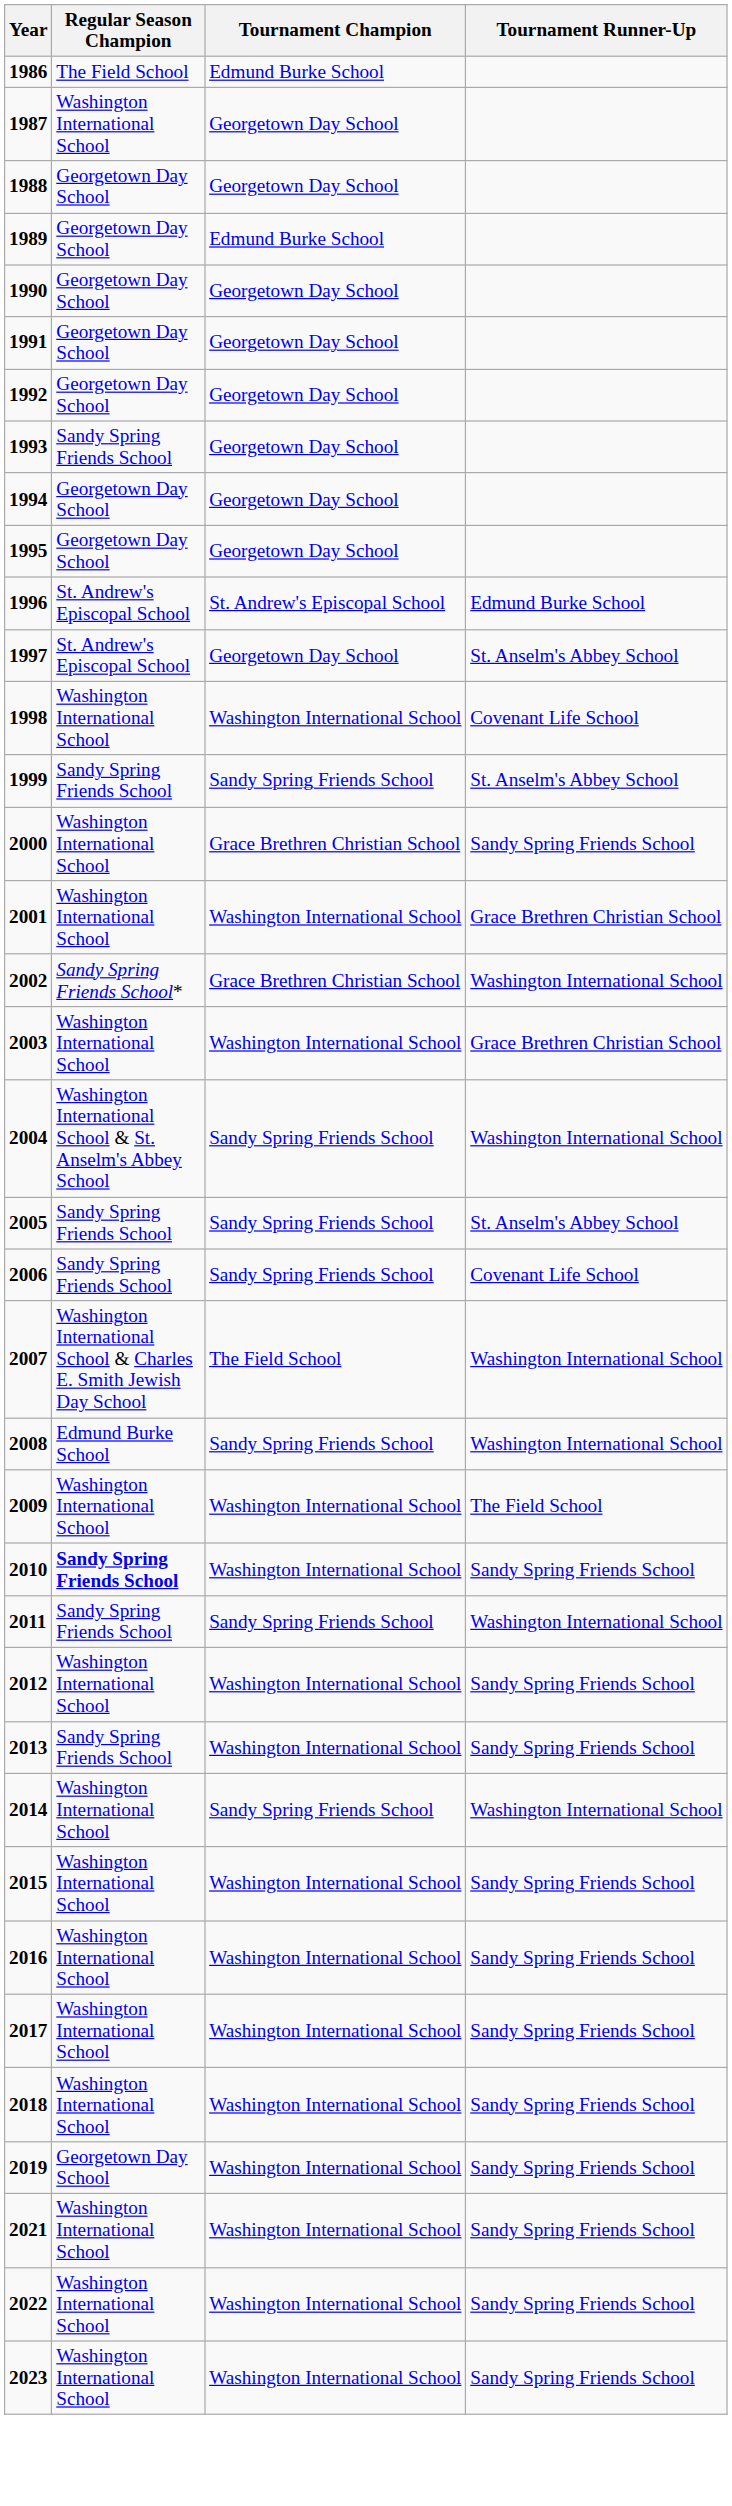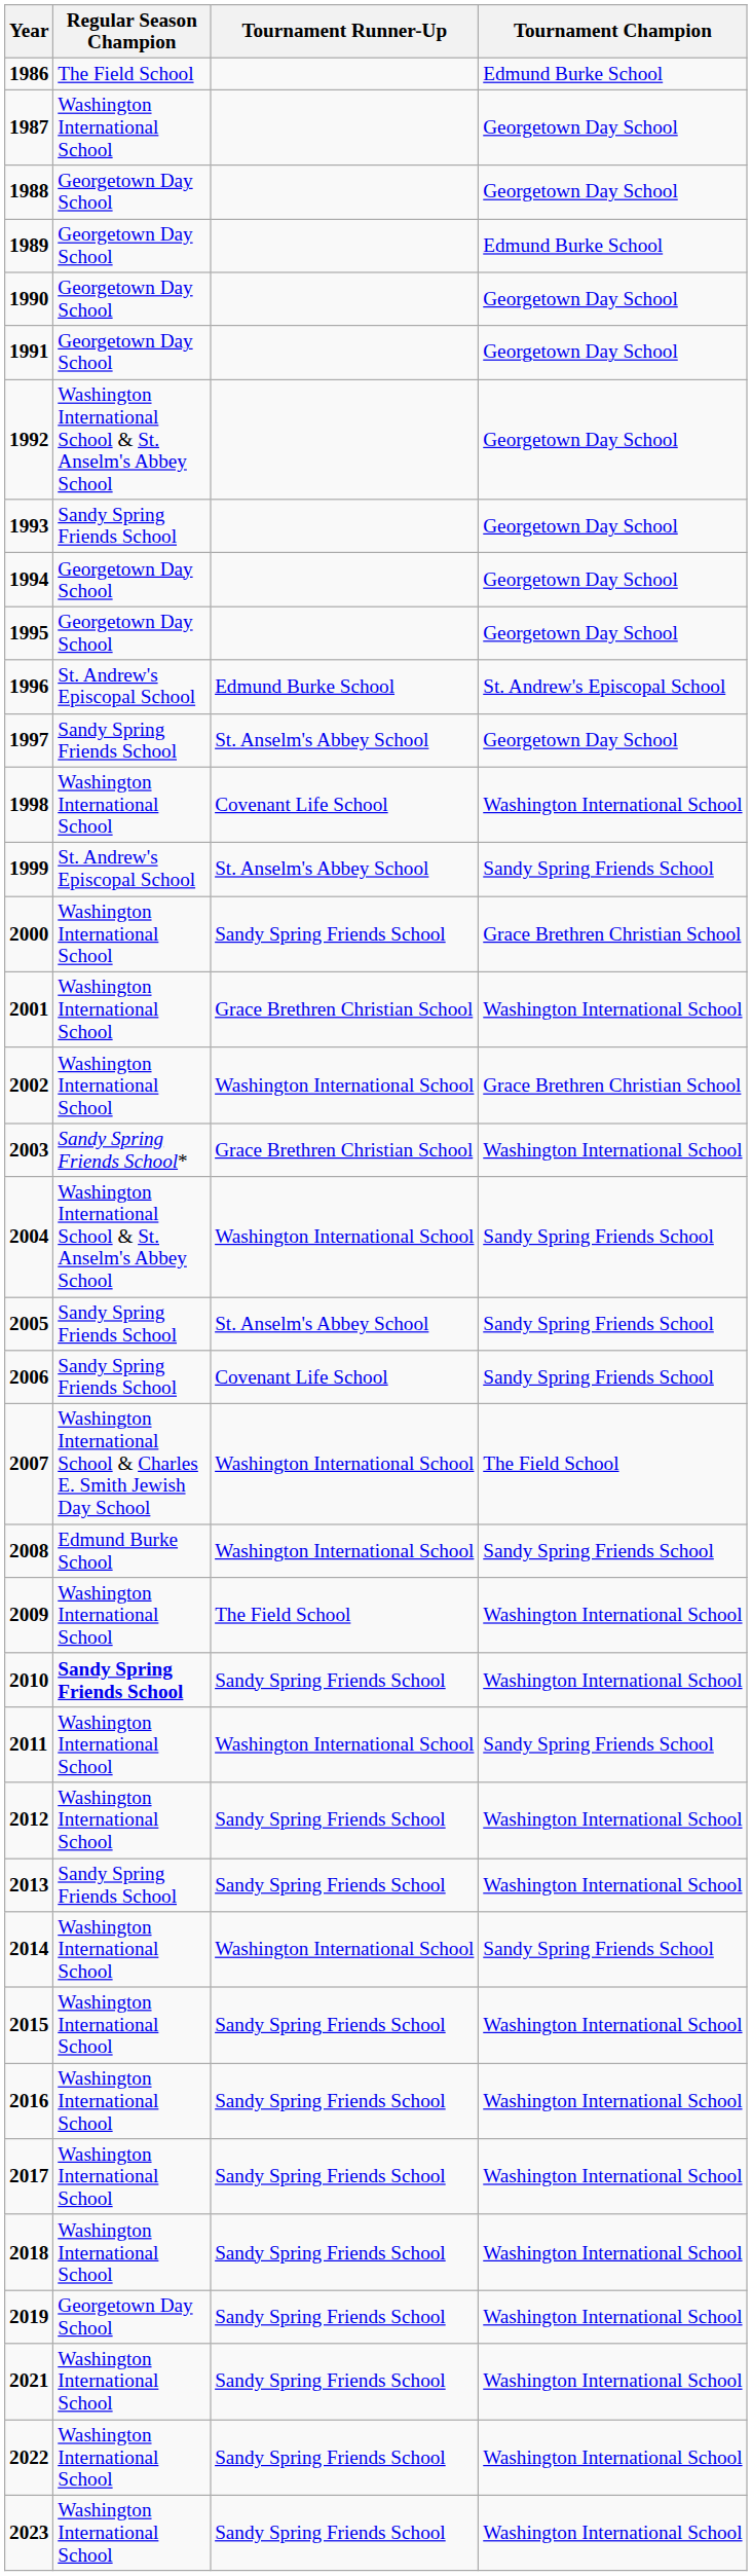columns swapped: Tournament Champion <-> Tournament Runner-Up
1992 | Regular Season Champion: Georgetown Day School -> Washington International School & St. Anselm's Abbey School
1997 | Regular Season Champion: St. Andrew's Episcopal School -> Sandy Spring Friends School
1999 | Regular Season Champion: Sandy Spring Friends School -> St. Andrew's Episcopal School
2002 | Regular Season Champion: Sandy Spring Friends School* -> Washington International School
2003 | Regular Season Champion: Washington International School -> Sandy Spring Friends School*
2011 | Regular Season Champion: Sandy Spring Friends School -> Washington International School
